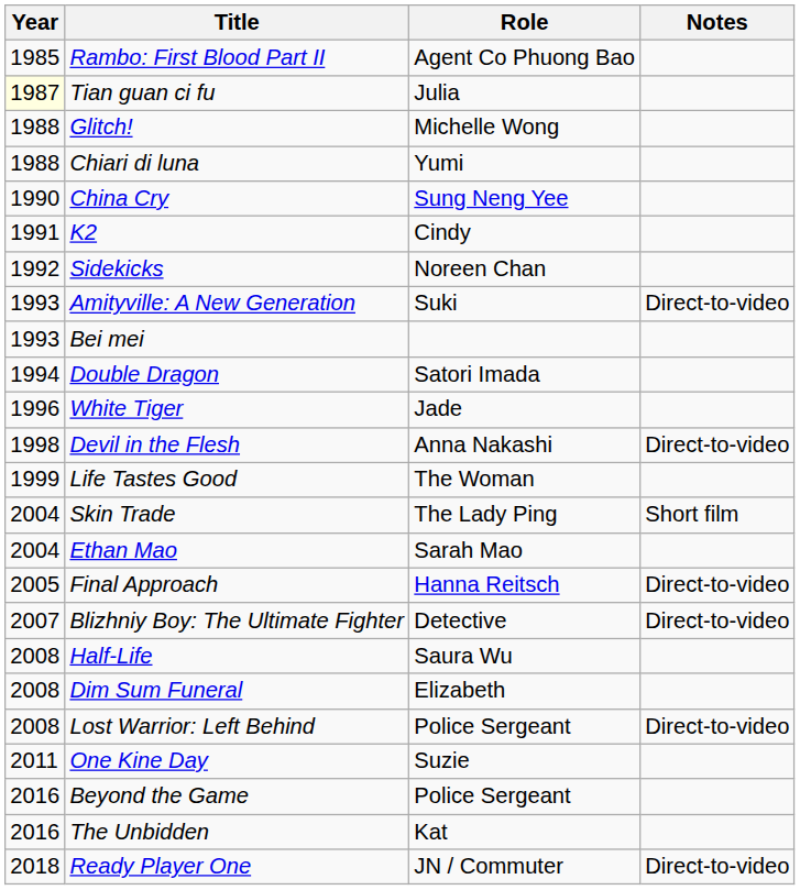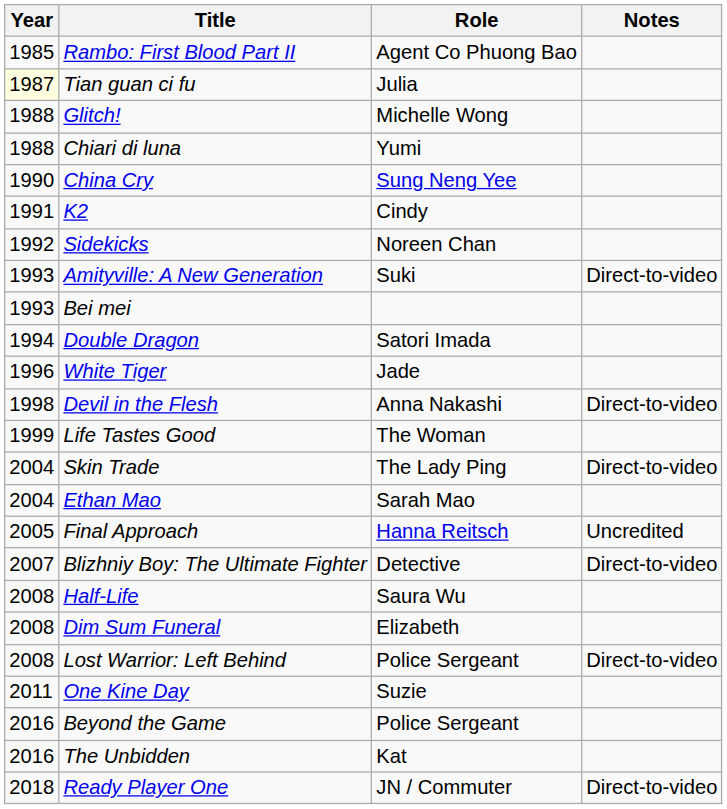Skin Trade | Notes: Short film -> Direct-to-video
Final Approach | Notes: Direct-to-video -> Uncredited
